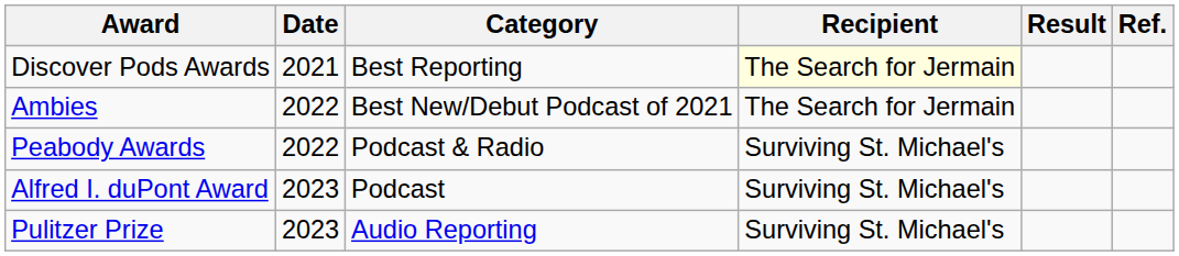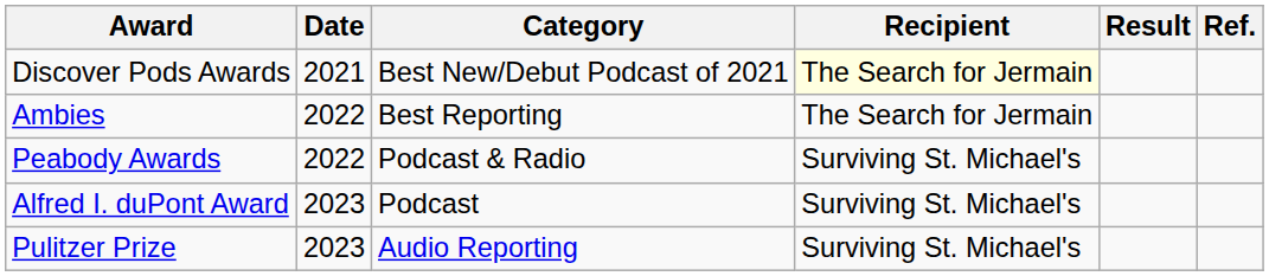Discover Pods Awards | Category: Best Reporting -> Best New/Debut Podcast of 2021
Ambies | Category: Best New/Debut Podcast of 2021 -> Best Reporting
